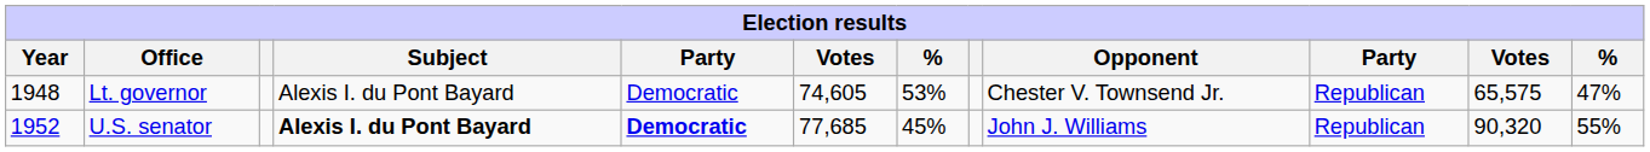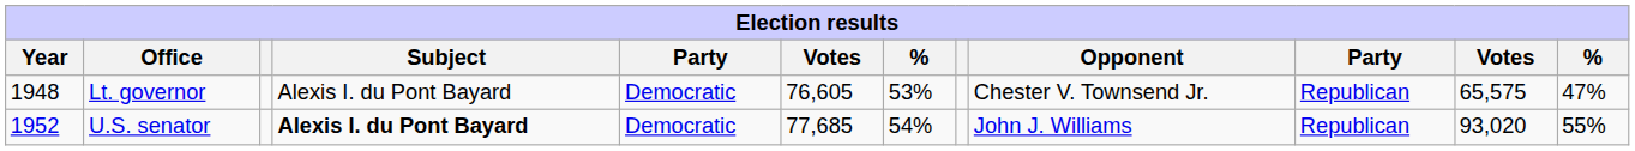Lt. governor | column 6: 74,605 -> 76,605
U.S. senator | column 5: bold -> normal
U.S. senator | column 7: 45% -> 54%
U.S. senator | column 11: 90,320 -> 93,020
